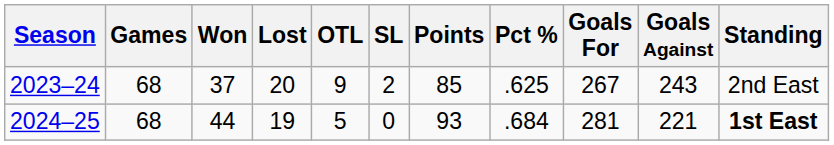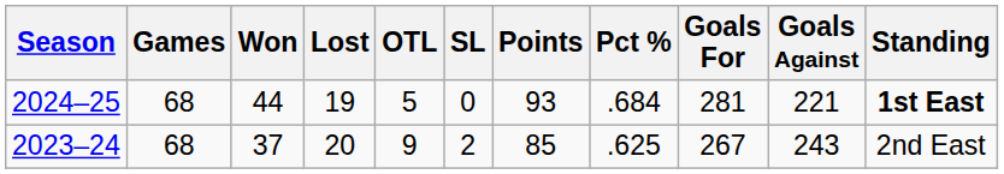rows swapped: 2023–24 <-> 2024–25
